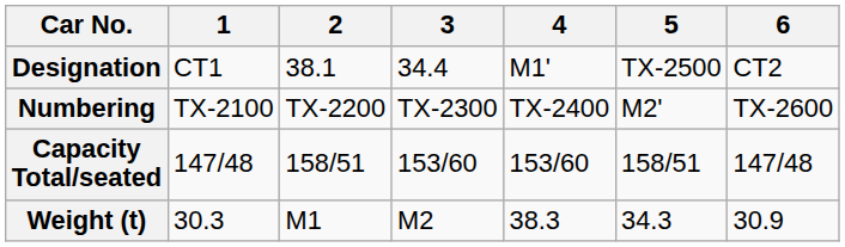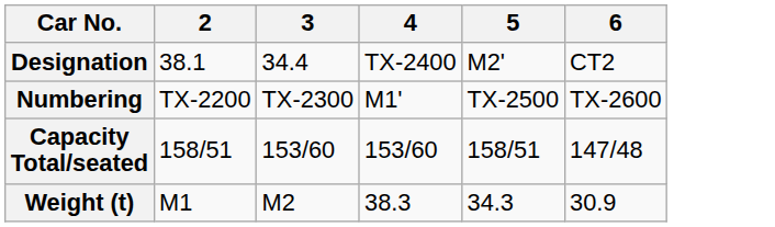- column: 1 | CT1 | TX-2100 | 147/48 | 30.3
Designation | 4: M1' -> TX-2400
Designation | 5: TX-2500 -> M2'
Numbering | 4: TX-2400 -> M1'
Numbering | 5: M2' -> TX-2500
